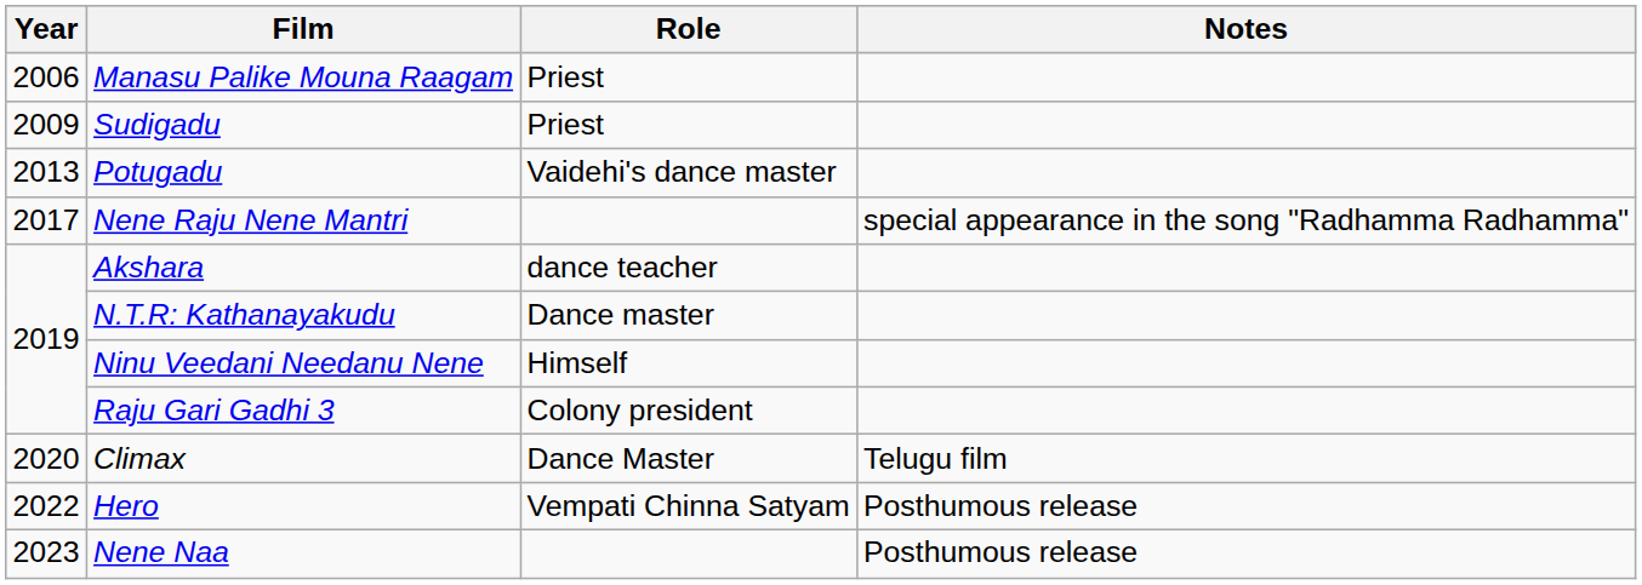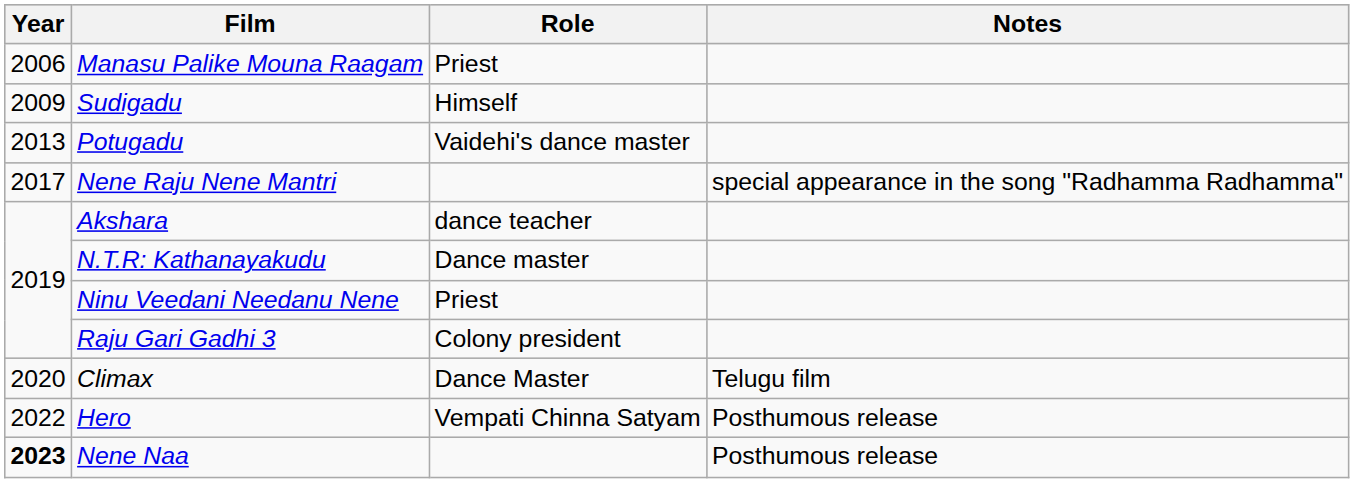Sudigadu | Role: Priest -> Himself
Ninu Veedani Needanu Nene | Role: Himself -> Priest
Nene Naa | Year: normal -> bold
